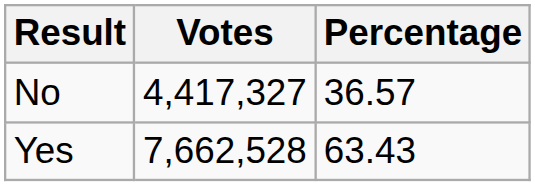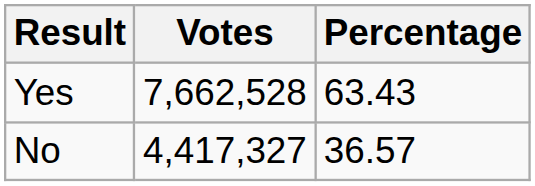rows swapped: Yes <-> No
